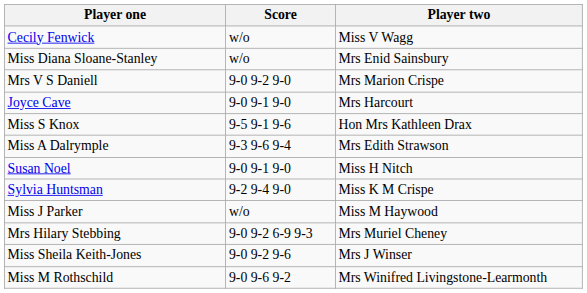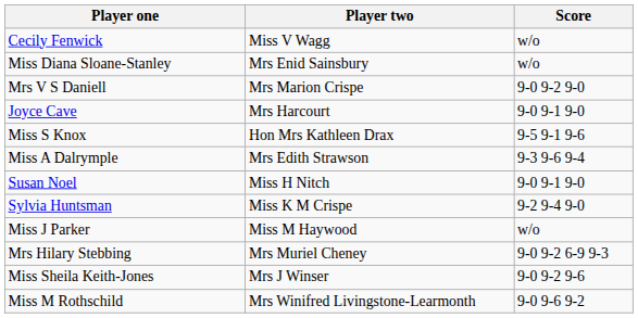columns swapped: Player two <-> Score
